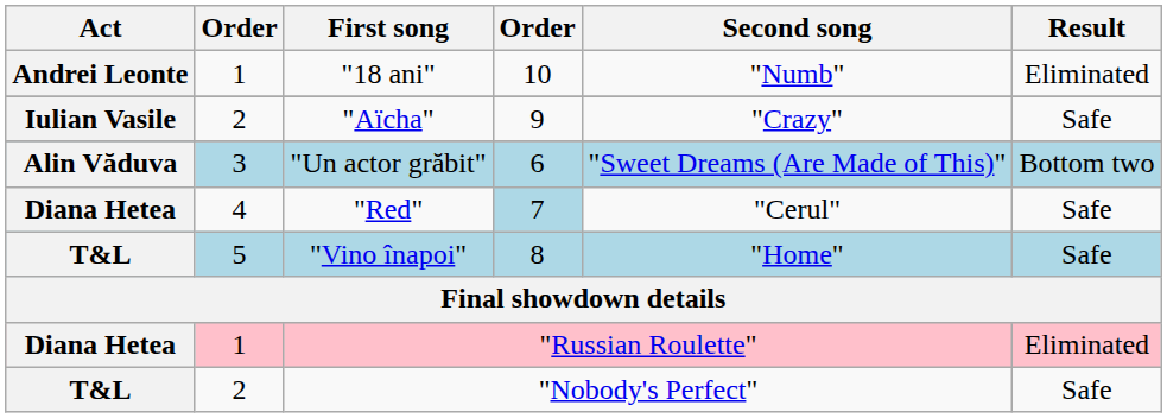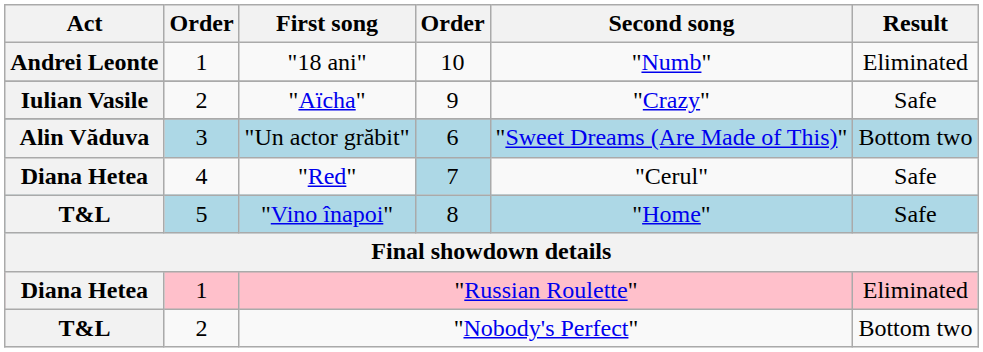"Nobody's Perfect" | Result: Safe -> Bottom two
